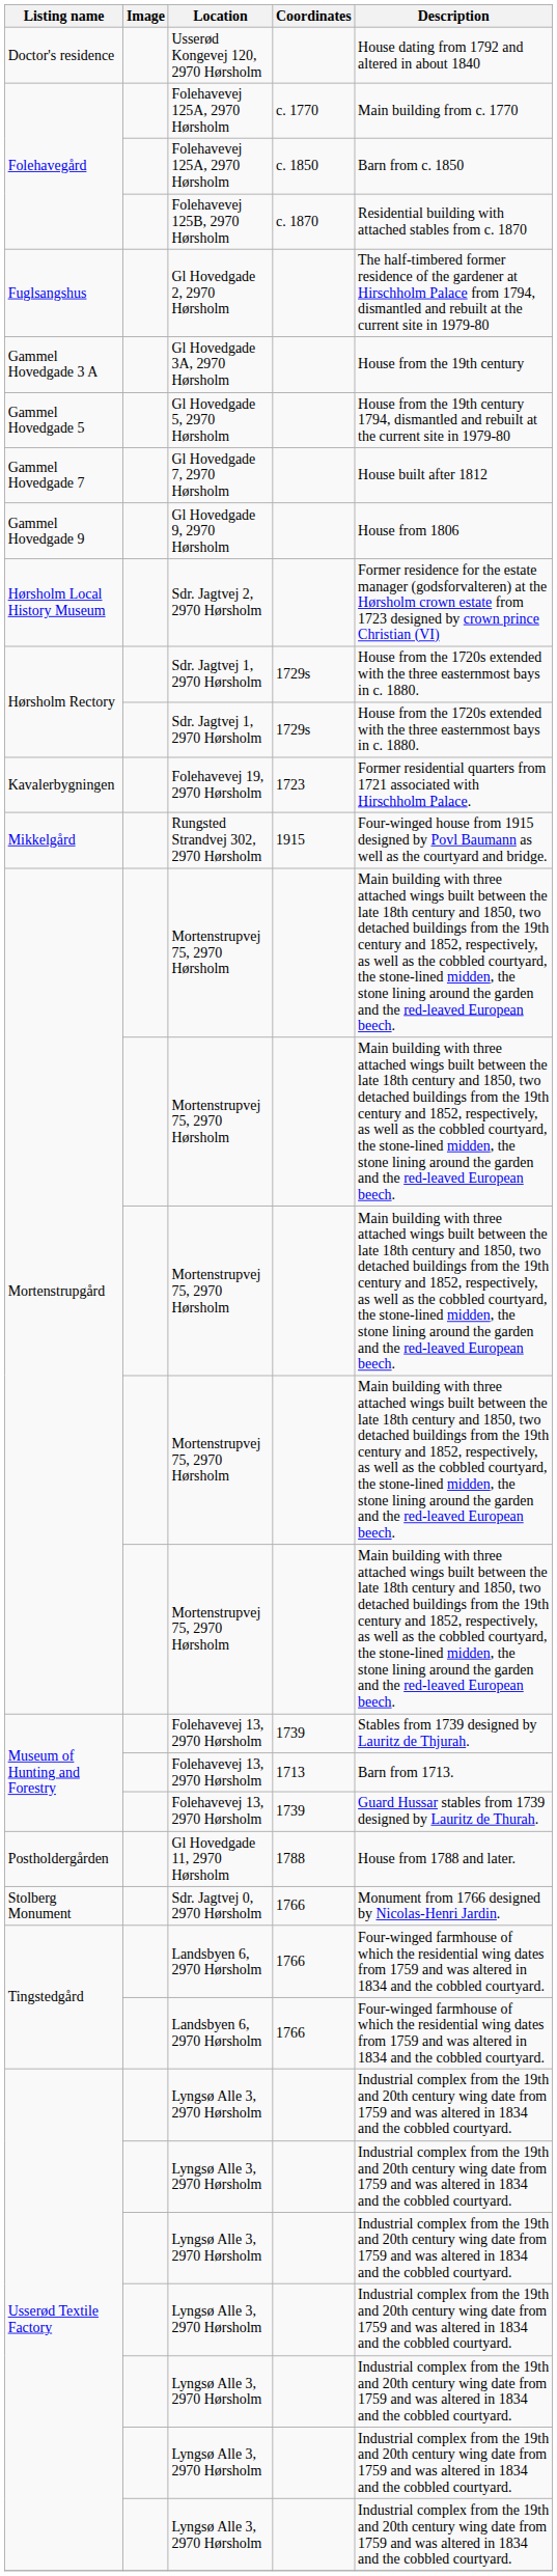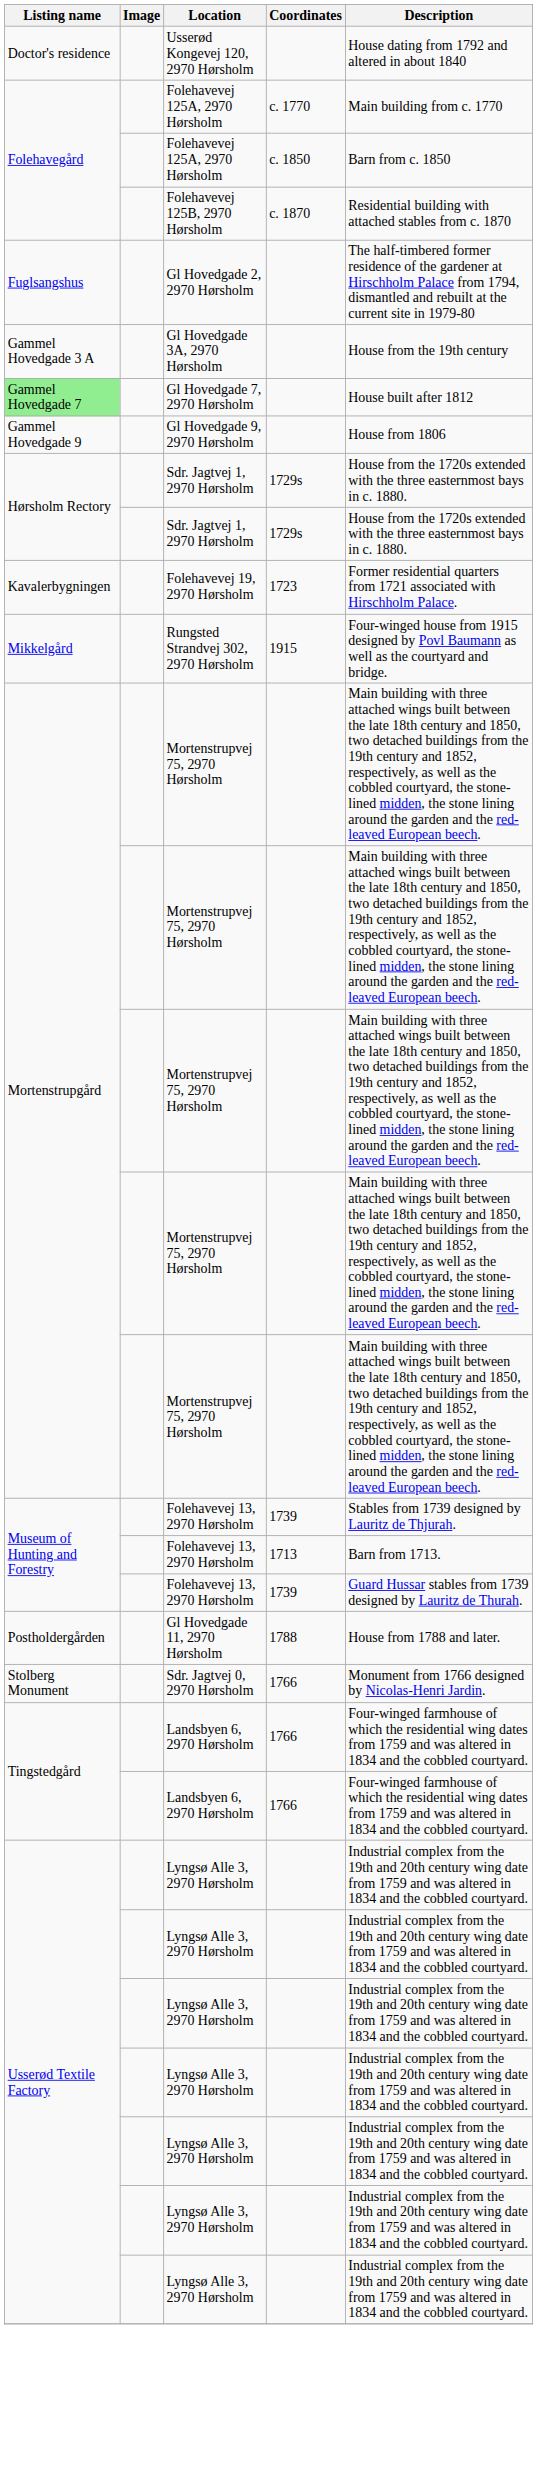- row: Gammel Hovedgade 5 | Gl Hovedgade 5, 2970 Hørsholm | House from the 19th century 1794, dismantled and rebuilt at the current site in 1979-80
Gl Hovedgade 7, 2970 Hørsholm | Listing name: no background -> lightgreen background
- row: Hørsholm Local History Museum | Sdr. Jagtvej 2, 2970 Hørsholm | Former residence for the estate manager (godsforvalteren) at the Hørsholm crown estate from 1723 designed by crown prince Christian (VI)
